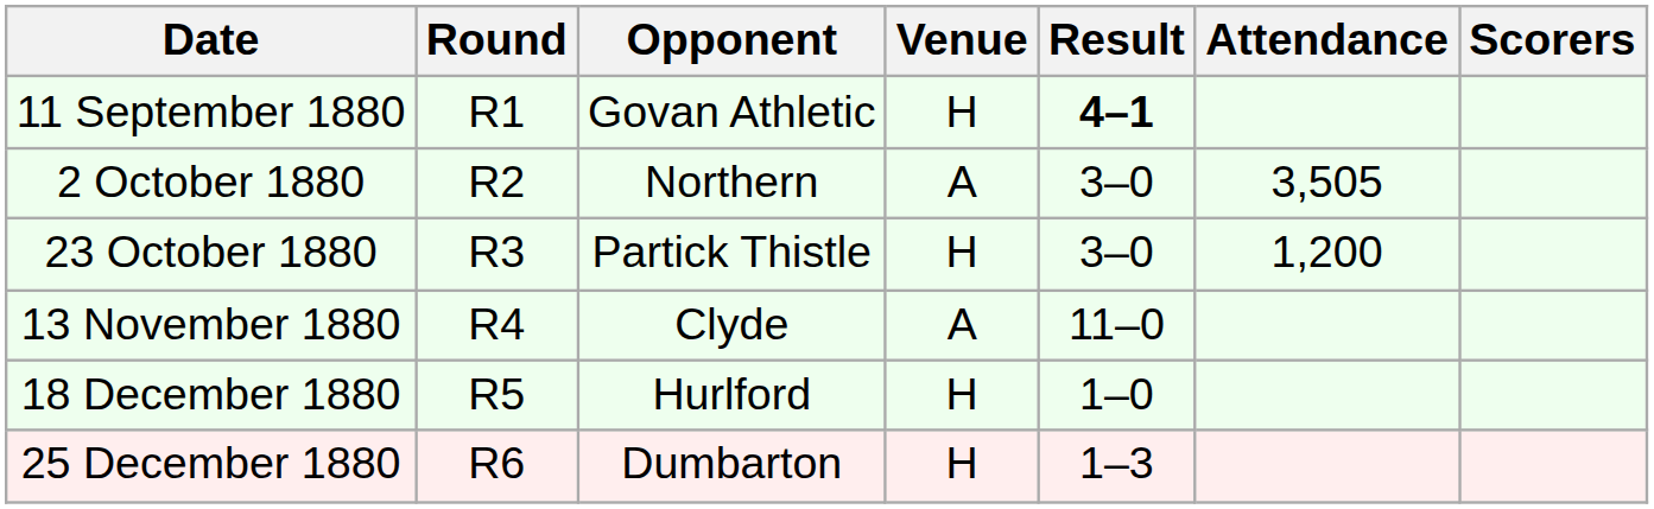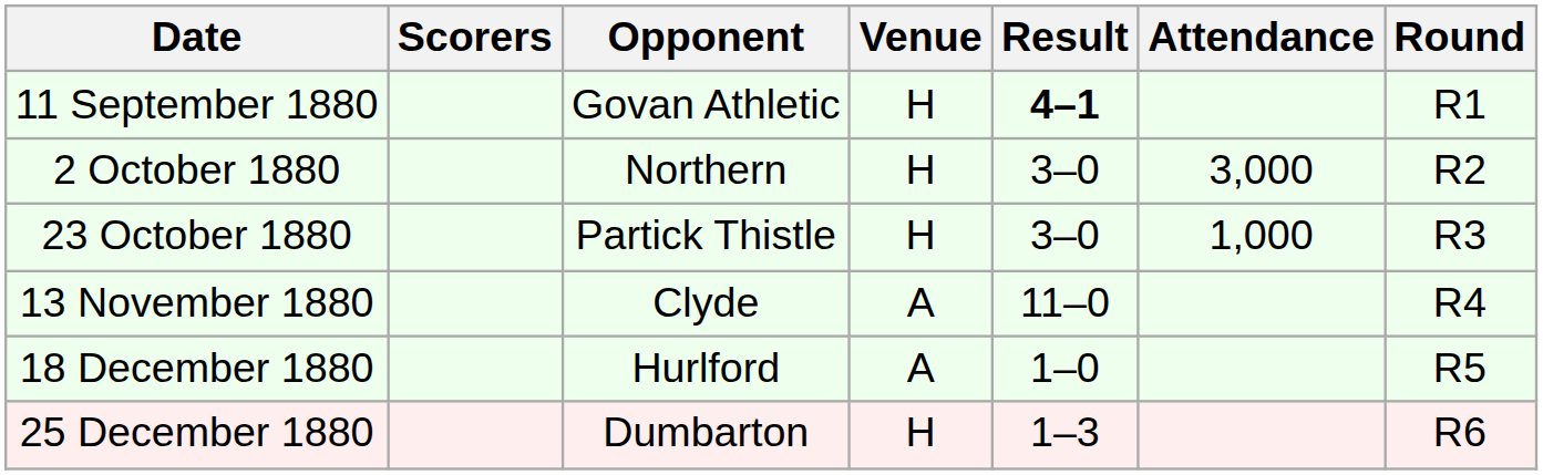columns swapped: Round <-> Scorers
2 October 1880 | Venue: A -> H
2 October 1880 | Attendance: 3,505 -> 3,000
23 October 1880 | Attendance: 1,200 -> 1,000
18 December 1880 | Venue: H -> A
